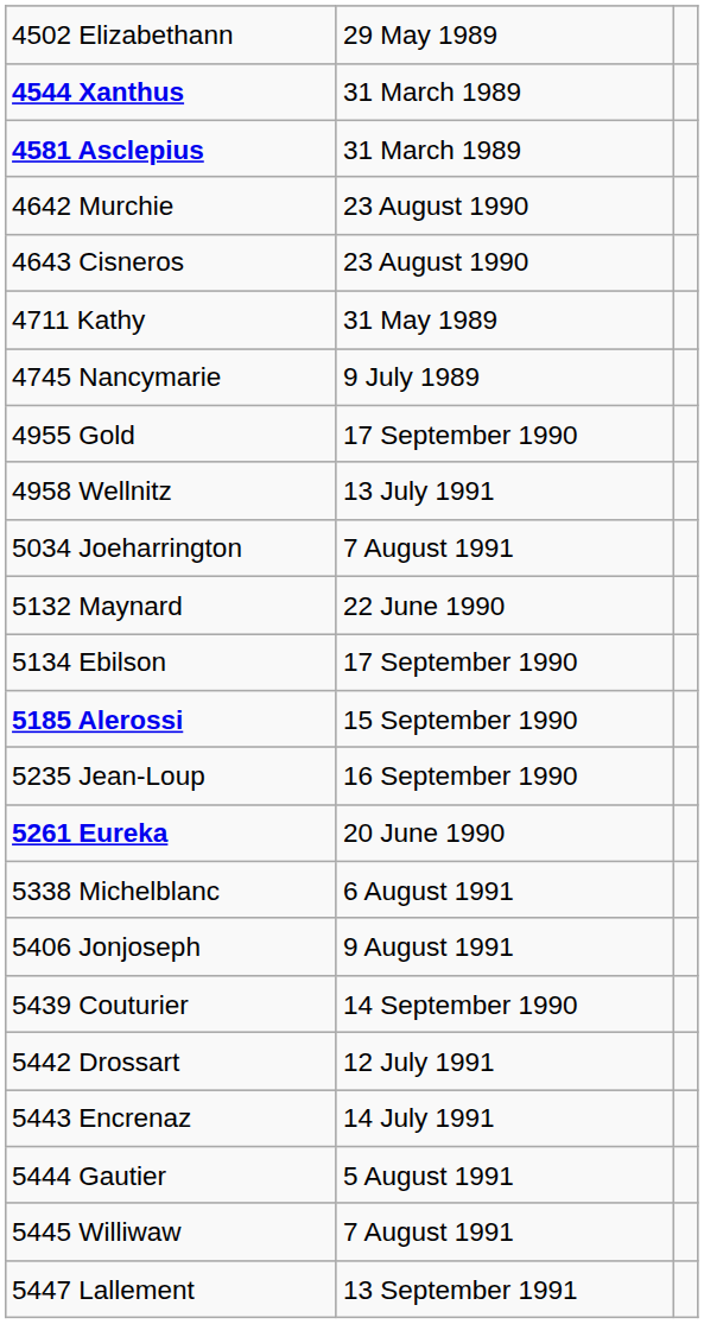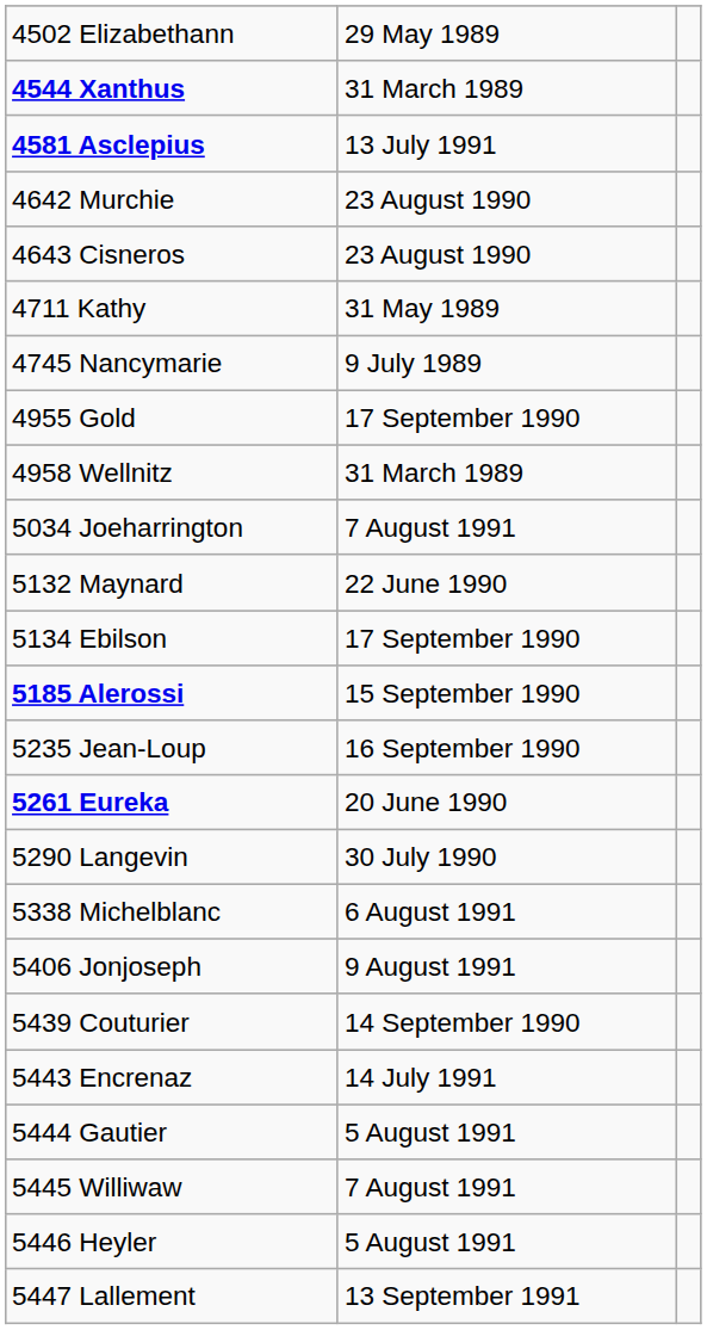4581 Asclepius | column 2: 31 March 1989 -> 13 July 1991
4958 Wellnitz | column 2: 13 July 1991 -> 31 March 1989
+ row: 5290 Langevin | 30 July 1990
- row: 5442 Drossart | 12 July 1991
+ row: 5446 Heyler | 5 August 1991
